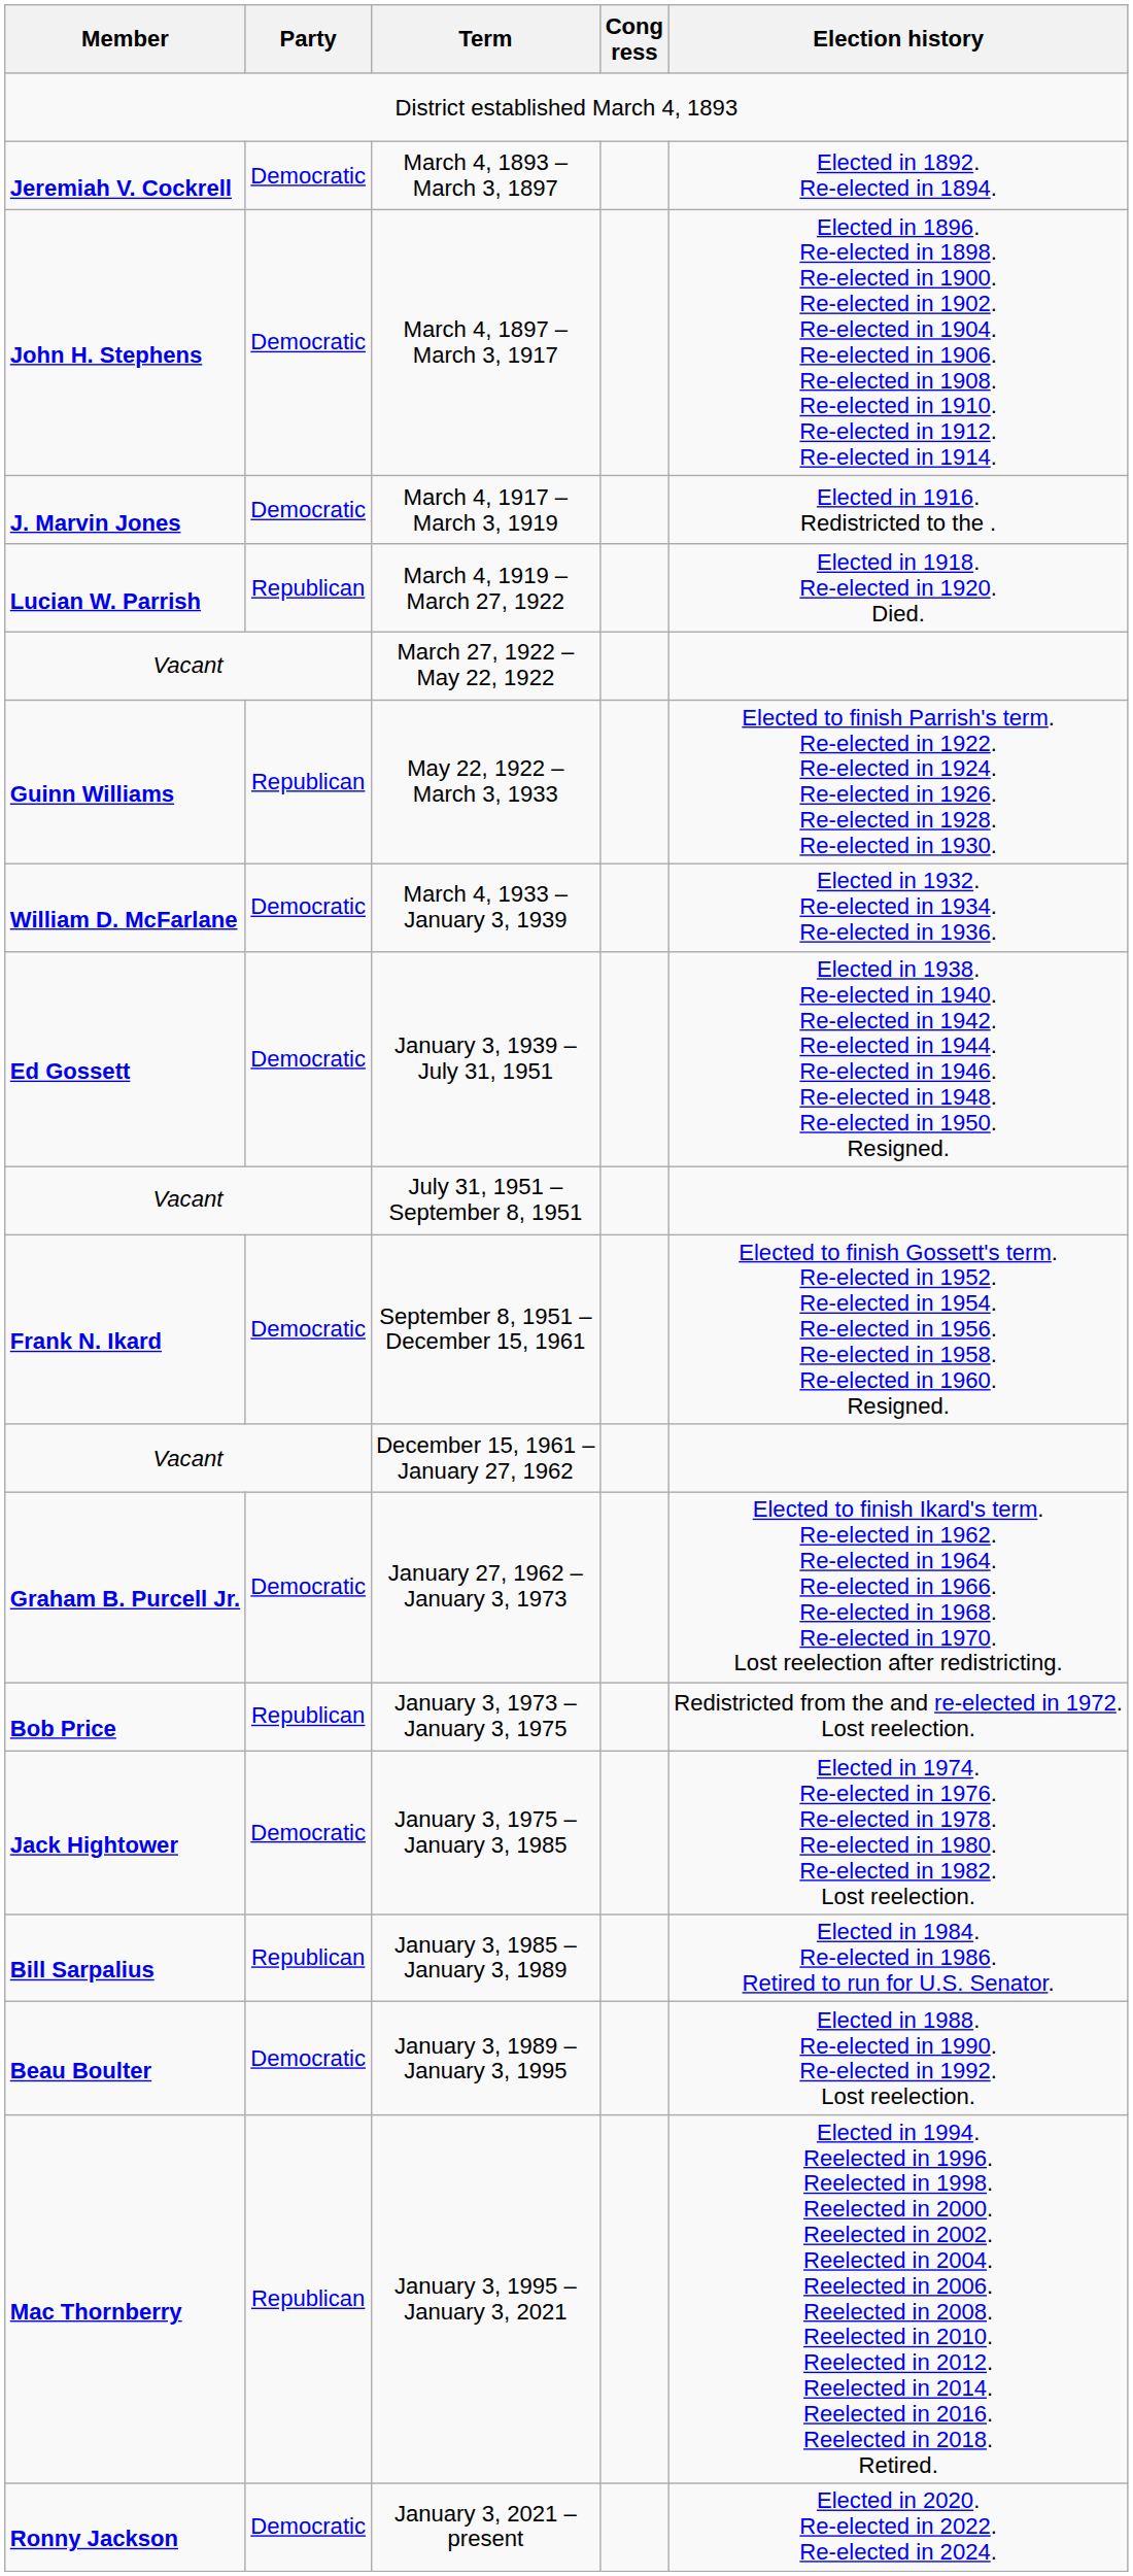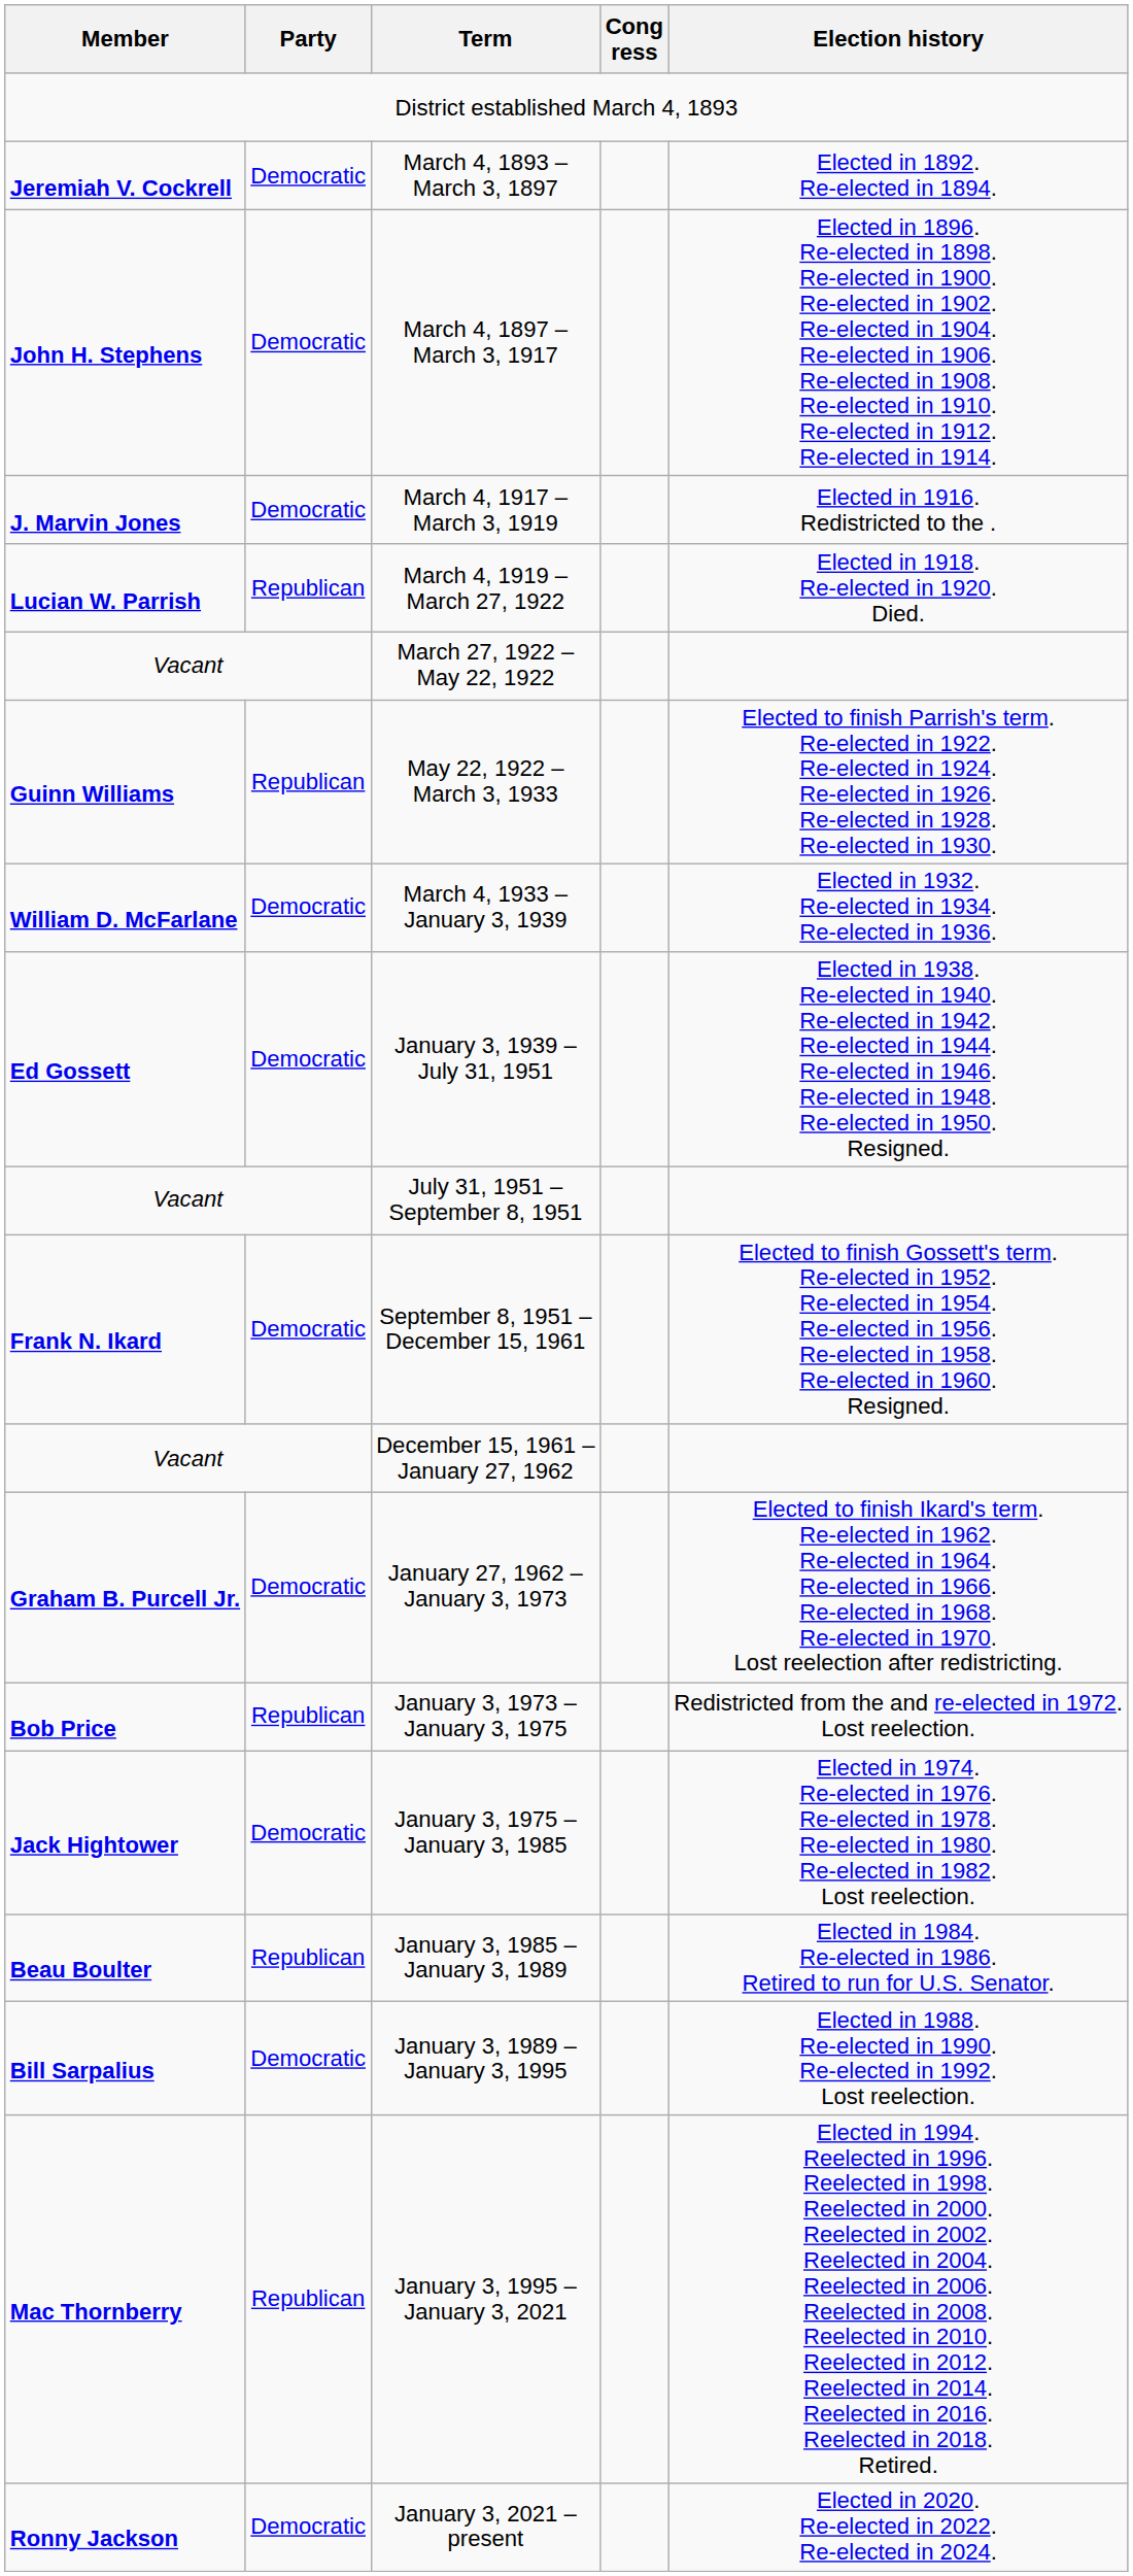January 3, 1985 – January 3, 1989 | Member: Bill Sarpalius -> Beau Boulter
January 3, 1989 – January 3, 1995 | Member: Beau Boulter -> Bill Sarpalius
